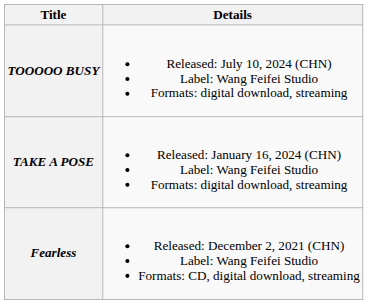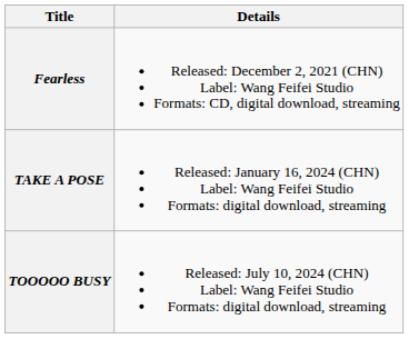rows swapped: Fearless <-> TOOOOO BUSY
